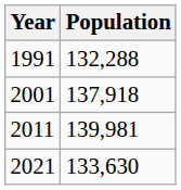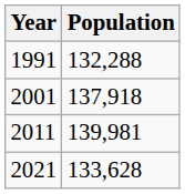2021 | Population: 133,630 -> 133,628
